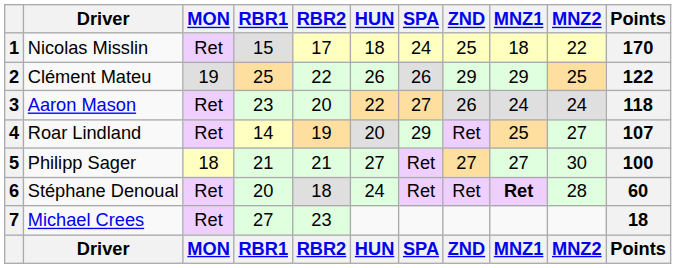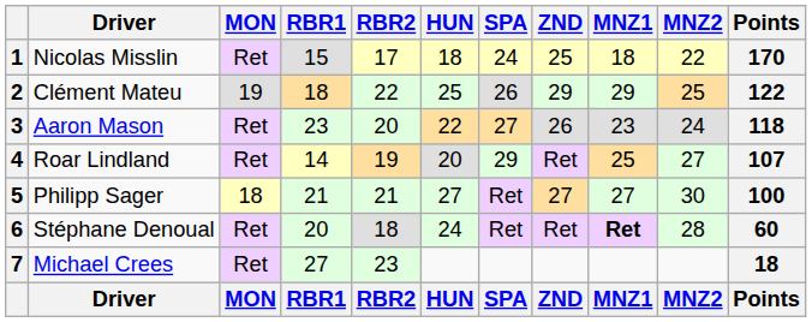2 | RBR1: 25 -> 18
2 | HUN: 26 -> 25
3 | MNZ1: 24 -> 23
